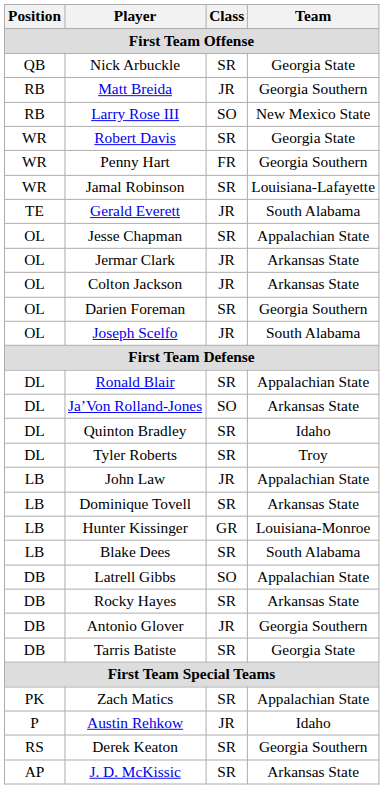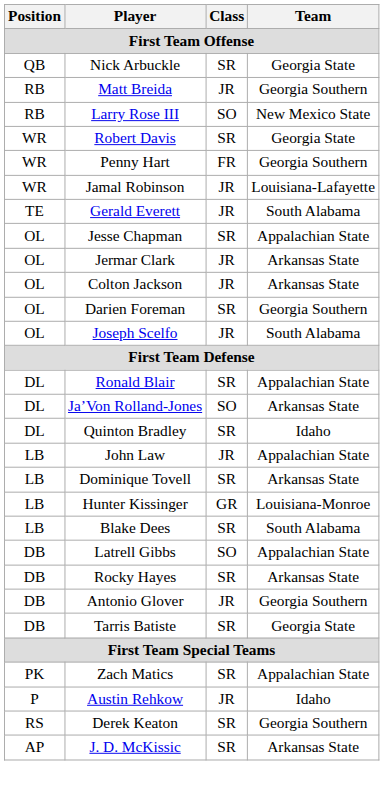Jamal Robinson | Class: SR -> JR
- row: DL | Tyler Roberts | SR | Troy
